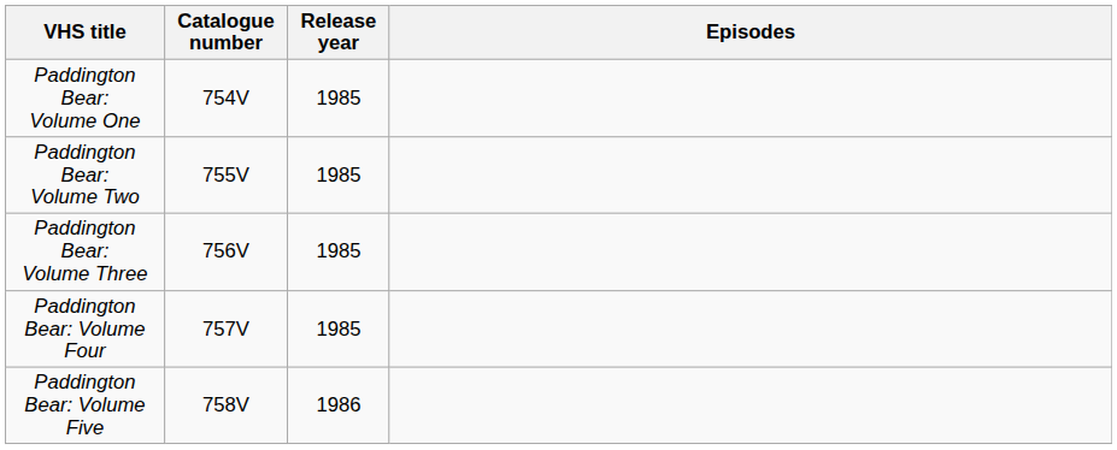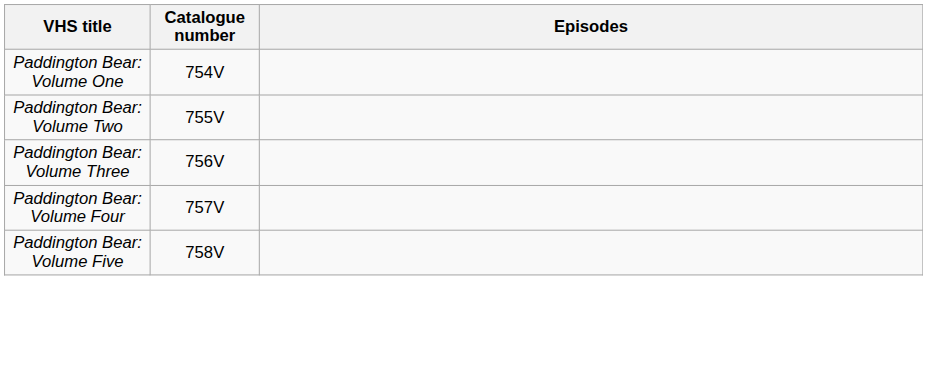- column: Release year | 1985 | 1985 | 1985 | 1985 | 1986
